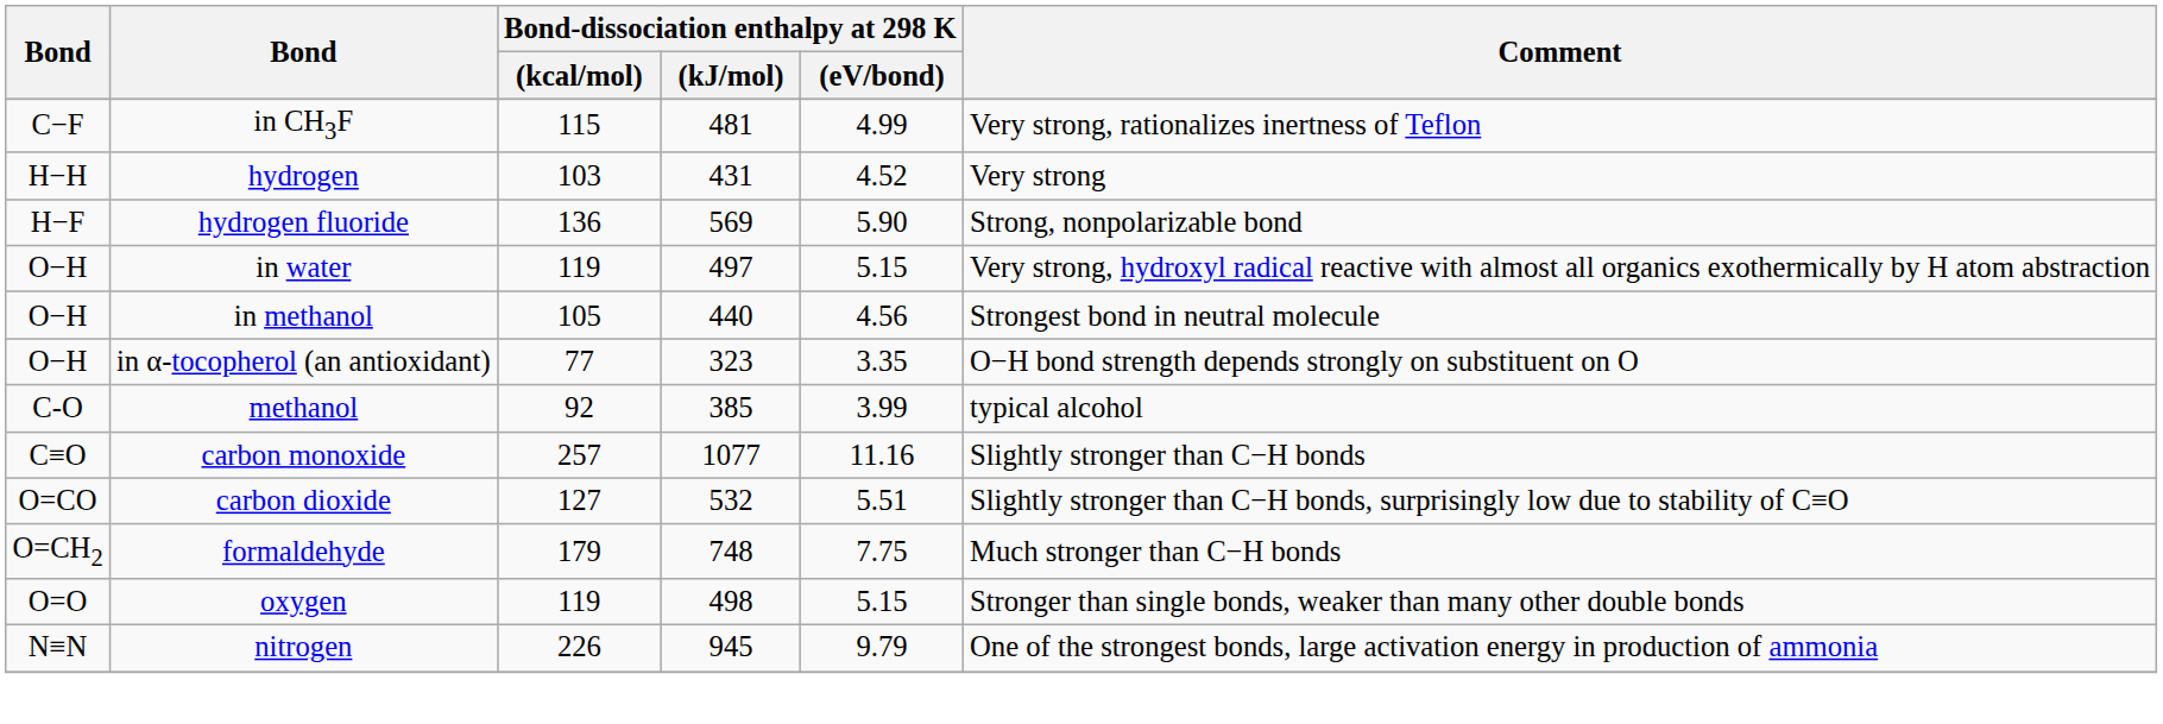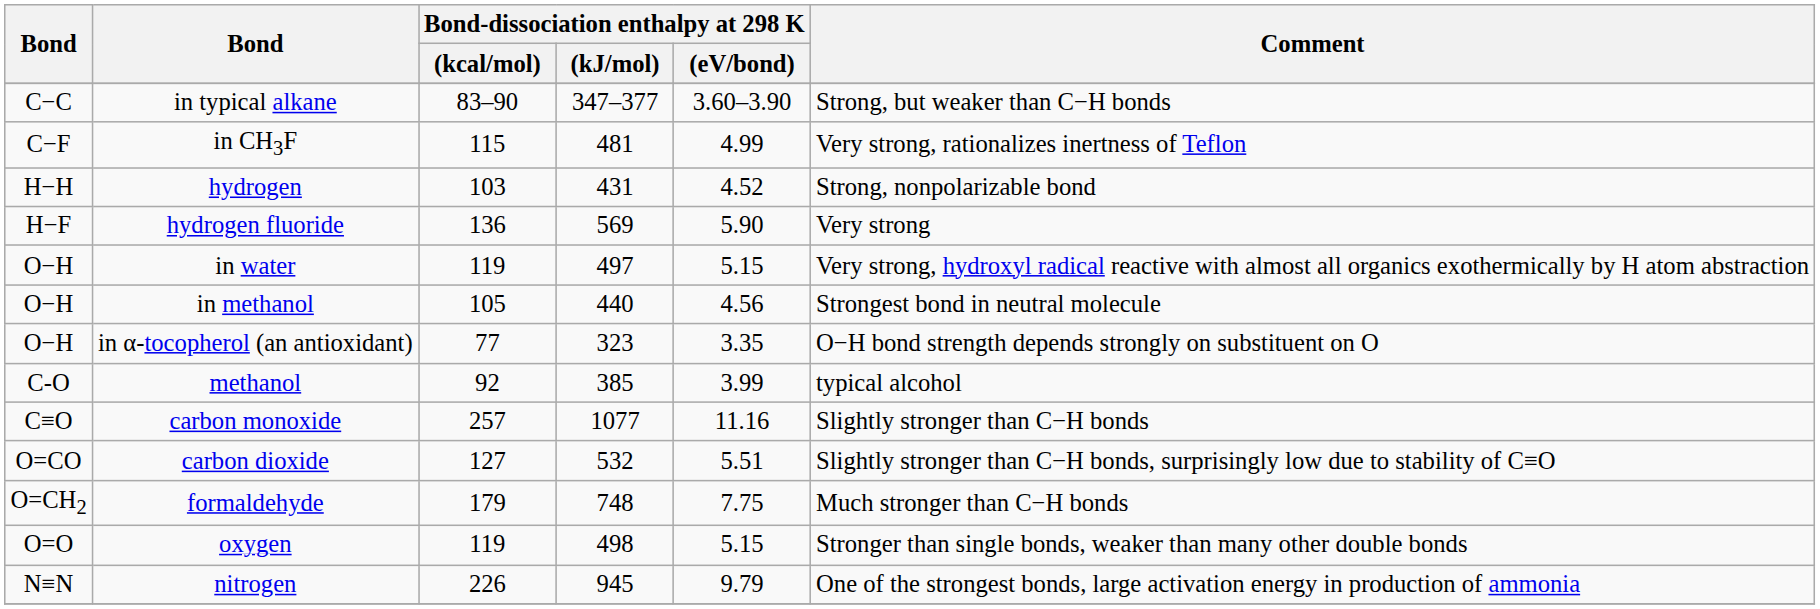+ row: C−C | in typical alkane | 83–90 | 347–377 | 3.60–3.90 | Strong, but weaker than C−H bonds
hydrogen | Comment: Very strong -> Strong, nonpolarizable bond
hydrogen fluoride | Comment: Strong, nonpolarizable bond -> Very strong
